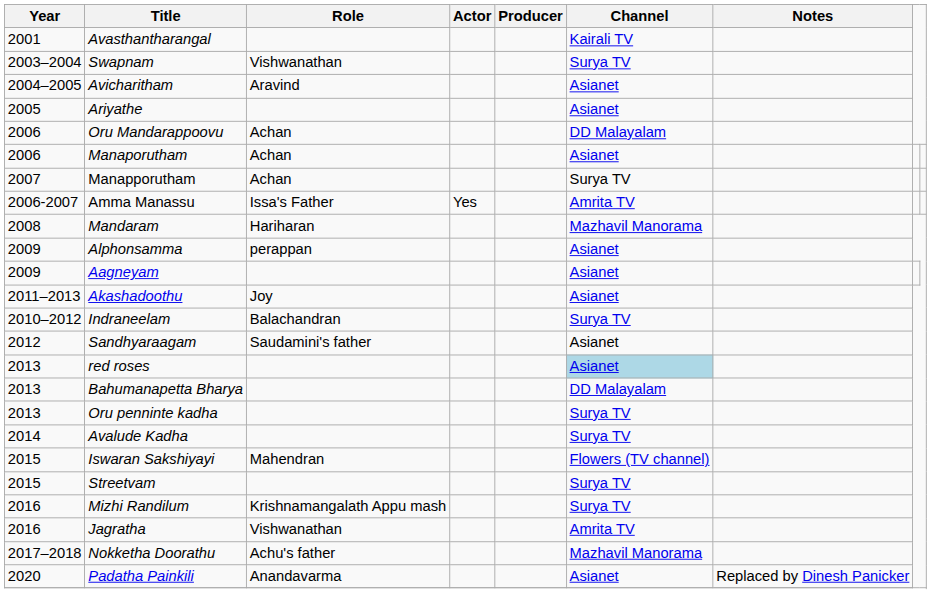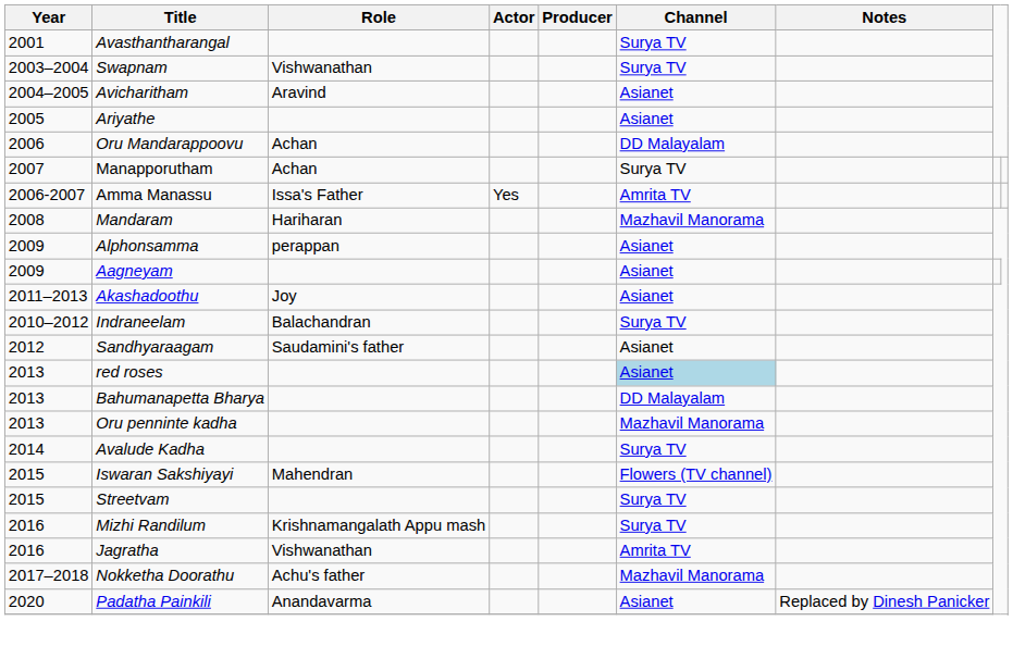Avasthantharangal | Channel: Kairali TV -> Surya TV
- row: 2006 | Manaporutham | Achan | Asianet
Oru penninte kadha | Channel: Surya TV -> Mazhavil Manorama
